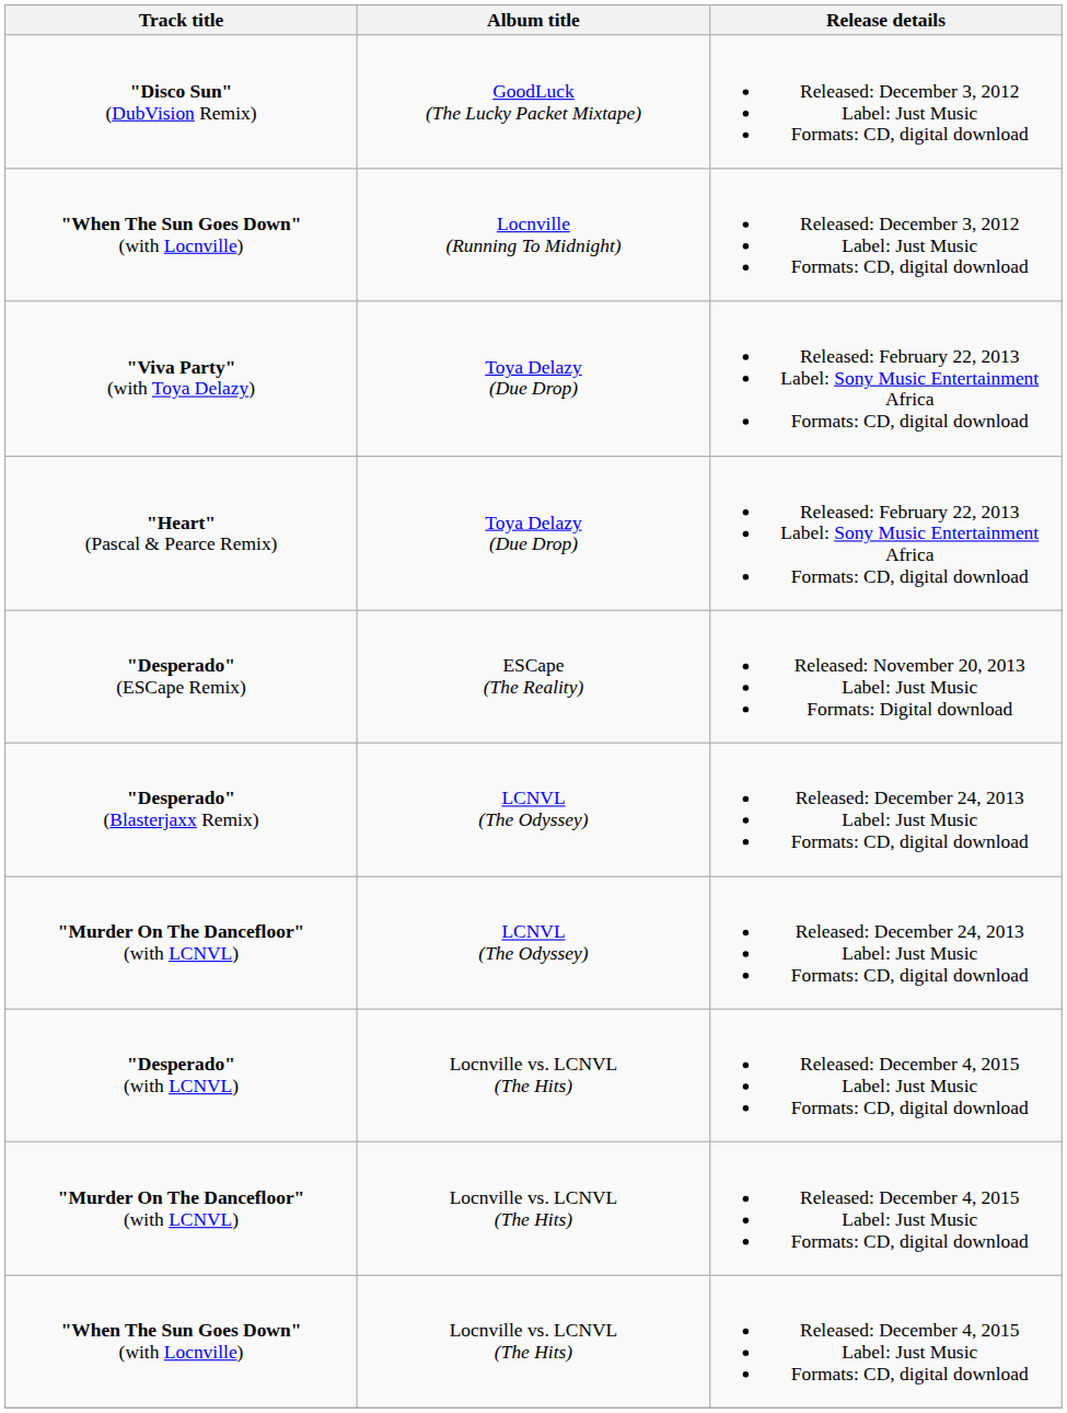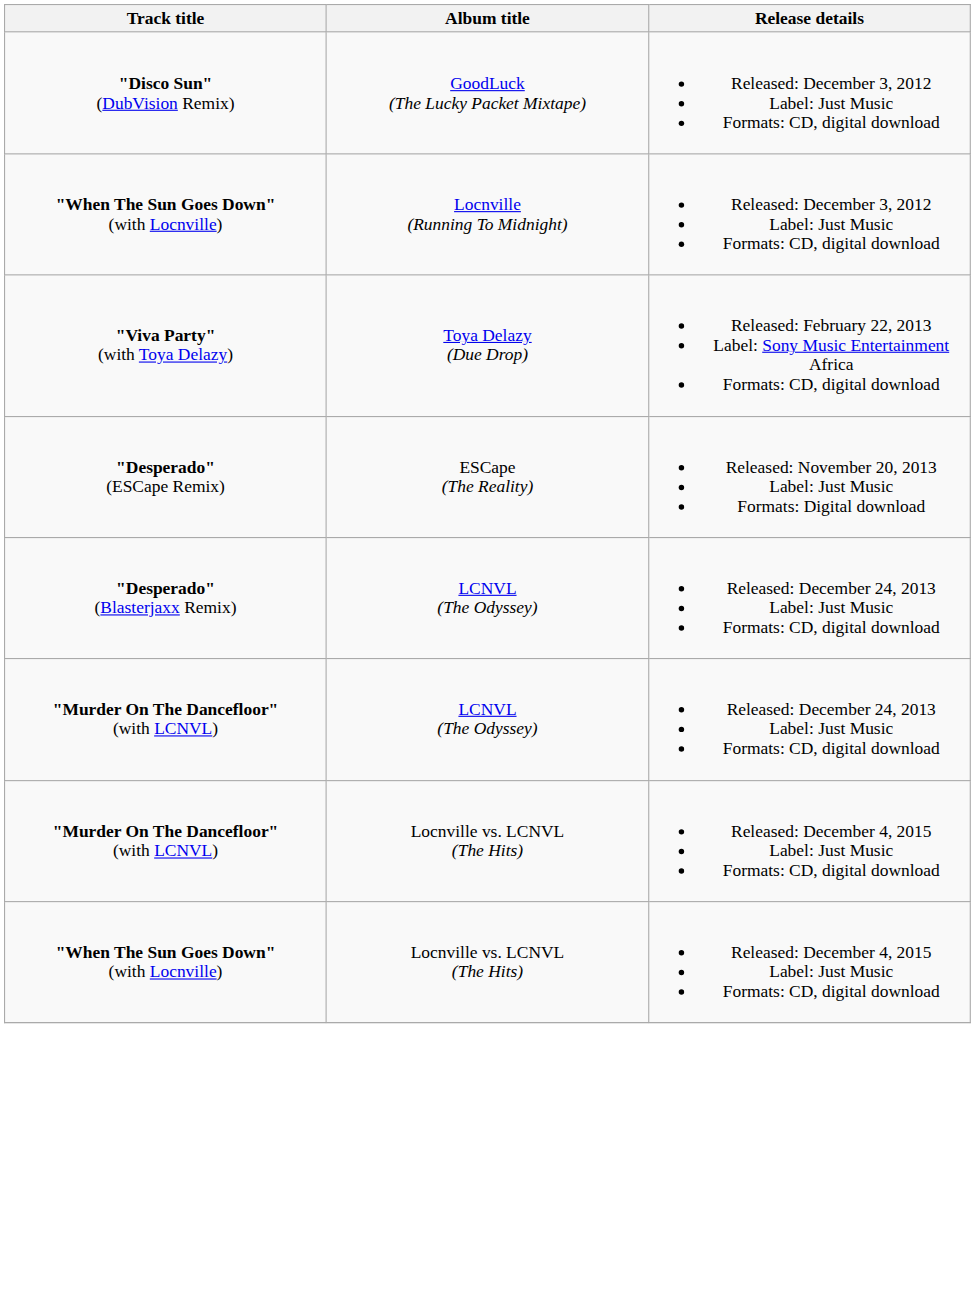- row: "Heart" (Pascal & Pearce Remix) | Toya Delazy (Due Drop) | Released: February 22, 2013 Label: Sony Music Entertainment Africa Formats: CD, digital download
- row: "Desperado" (with LCNVL) | Locnville vs. LCNVL (The Hits) | Released: December 4, 2015 Label: Just Music Formats: CD, digital download
